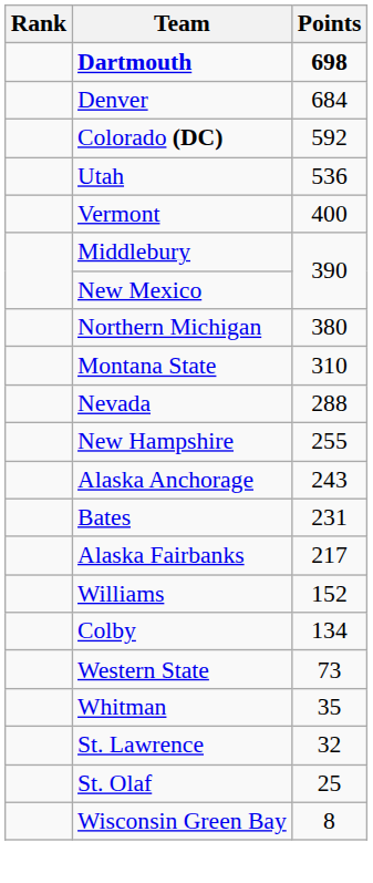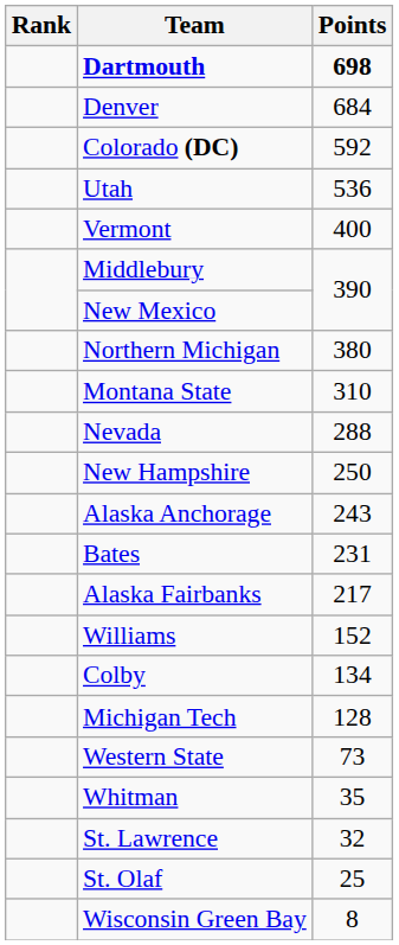New Hampshire | Points: 255 -> 250
+ row: Michigan Tech | 128
